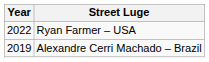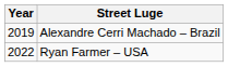rows swapped: Ryan Farmer – USA <-> Alexandre Cerri Machado – Brazil
